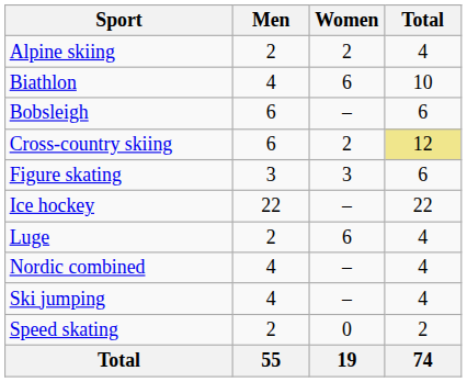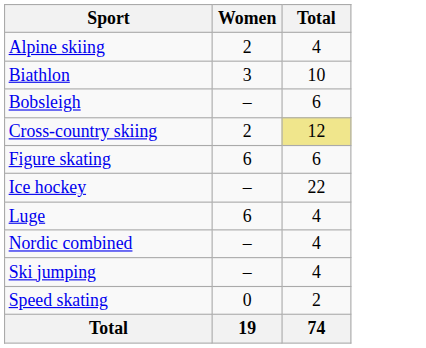- column: Men | 2 | 4 | 6 | 6 | 3 | 22 | 2 | 4 | 4 | 2 | 55
Biathlon | Women: 6 -> 3
Figure skating | Women: 3 -> 6
